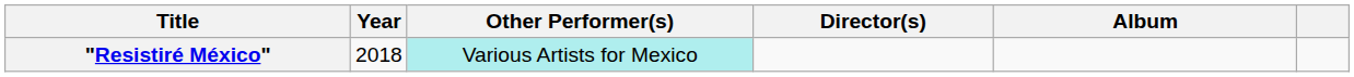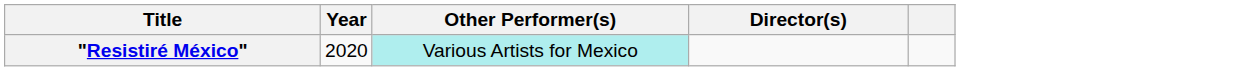- column: Album
"Resistiré México" | Year: 2018 -> 2020
